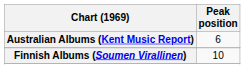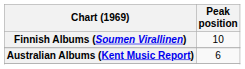rows swapped: Australian Albums (Kent Music Report) <-> Finnish Albums (Soumen Virallinen)
